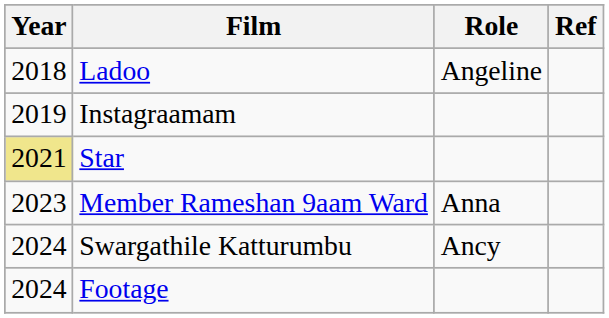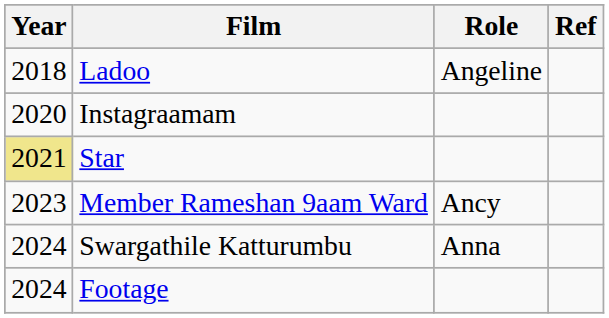Instagraamam | Year: 2019 -> 2020
Member Rameshan 9aam Ward | Role: Anna -> Ancy
Swargathile Katturumbu | Role: Ancy -> Anna
